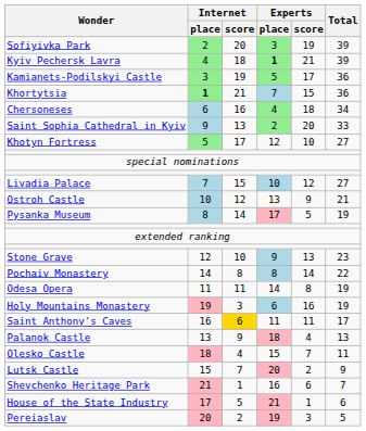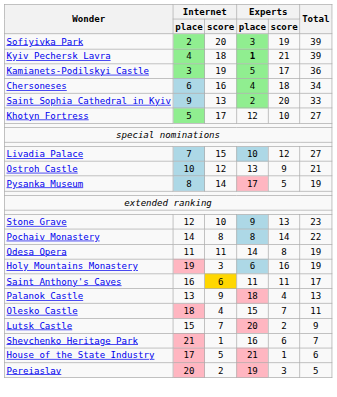- row: Khortytsia | 1 | 21 | 7 | 15 | 36
